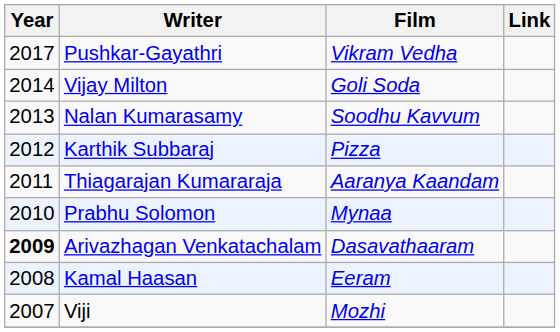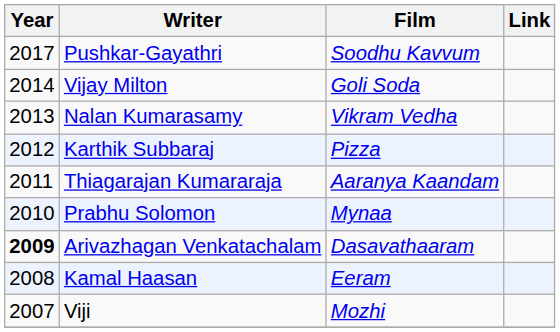Pushkar-Gayathri | Film: Vikram Vedha -> Soodhu Kavvum
Nalan Kumarasamy | Film: Soodhu Kavvum -> Vikram Vedha
